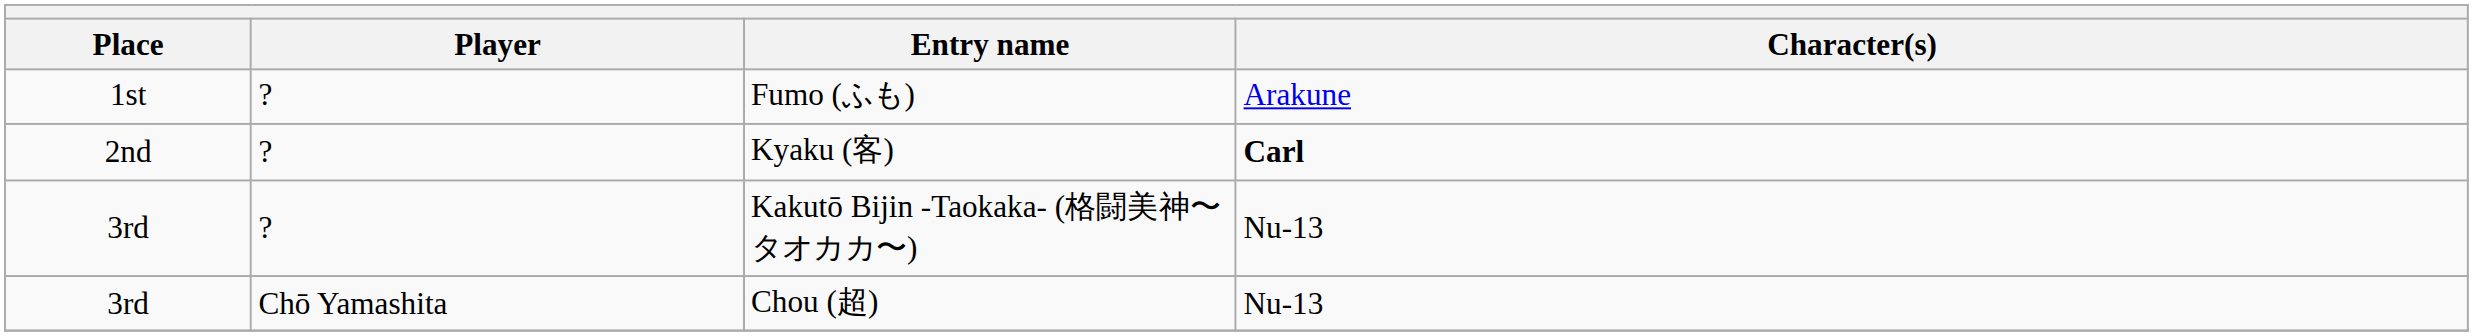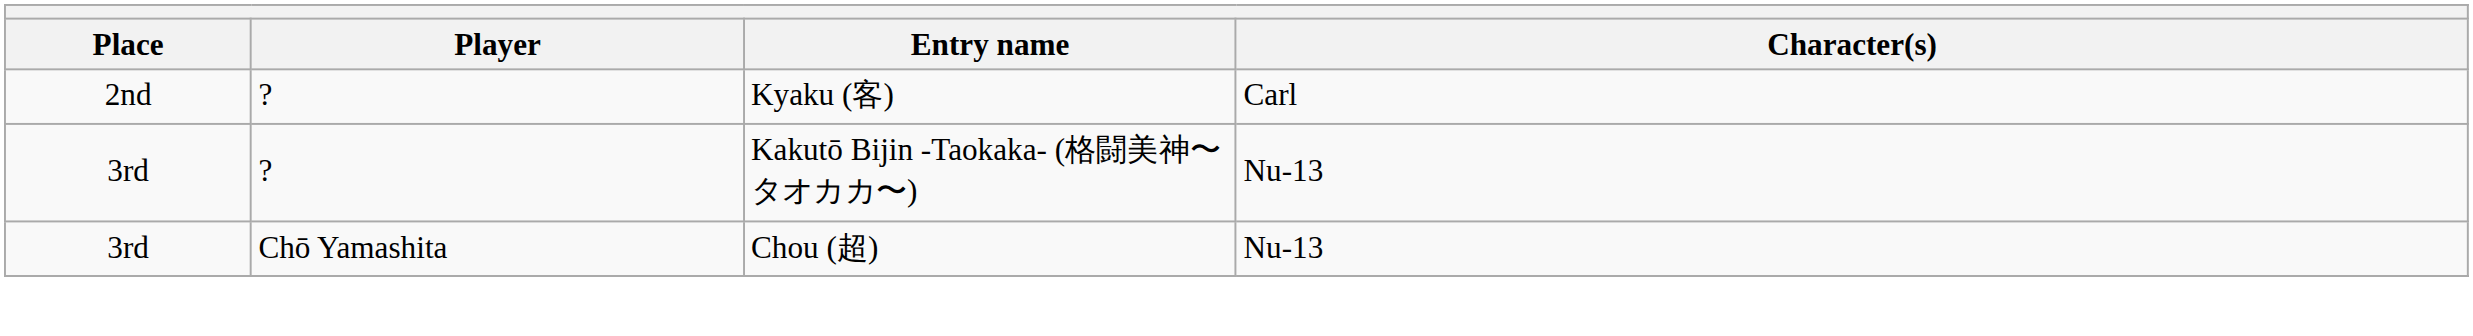- row: 1st | ? | Fumo (ふも) | Arakune
Kyaku (客) | Character(s): bold -> normal
